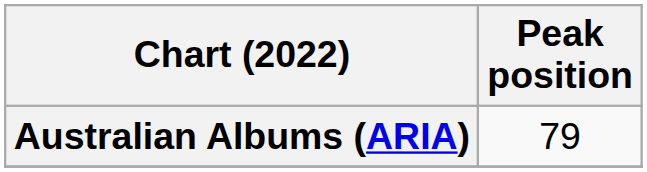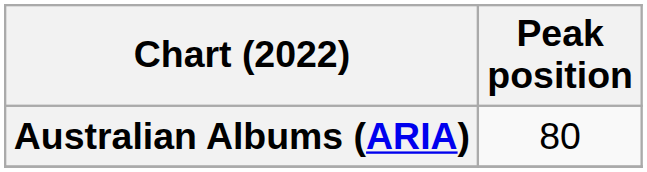Australian Albums (ARIA) | Peak position: 79 -> 80
